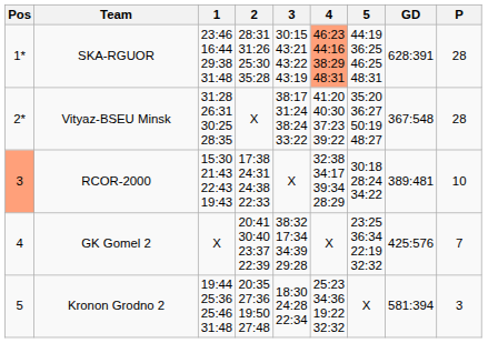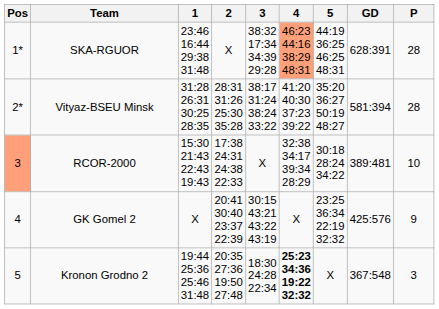SKA-RGUOR | 2: 28:31 31:26 25:30 35:28 -> X
SKA-RGUOR | 3: 30:15 43:21 43:22 43:19 -> 38:32 17:34 34:39 29:28
Vityaz-BSEU Minsk | 2: X -> 28:31 31:26 25:30 35:28
Vityaz-BSEU Minsk | GD: 367:548 -> 581:394
GK Gomel 2 | 3: 38:32 17:34 34:39 29:28 -> 30:15 43:21 43:22 43:19
GK Gomel 2 | P: 7 -> 9
Kronon Grodno 2 | 4: normal -> bold
Kronon Grodno 2 | GD: 581:394 -> 367:548
